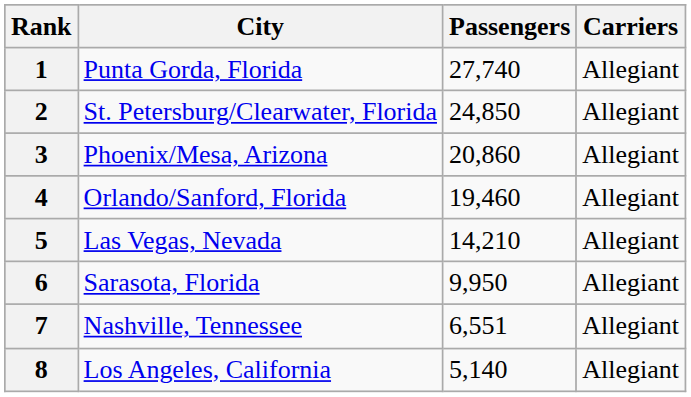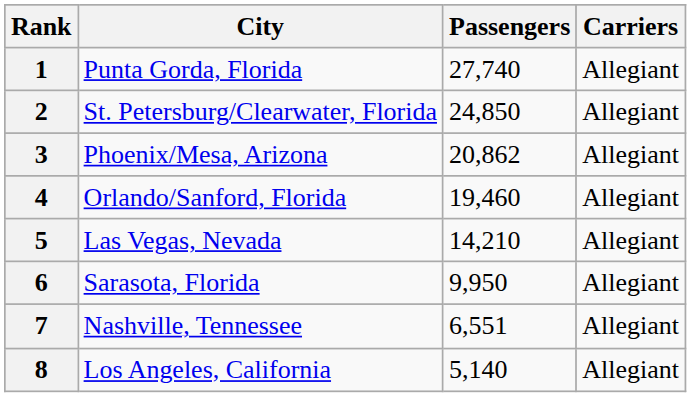3 | Passengers: 20,860 -> 20,862
